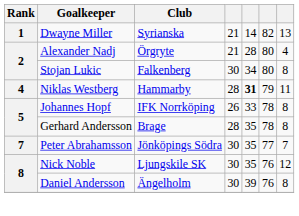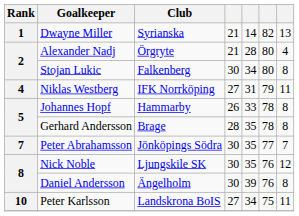Niklas Westberg | Club: Hammarby -> IFK Norrköping
Niklas Westberg | column 4: 28 -> 27
Niklas Westberg | column 5: bold -> normal
Johannes Hopf | Club: IFK Norrköping -> Hammarby
+ row: 10 | Peter Karlsson | Landskrona BoIS | 27 | 34 | 75 | 11
